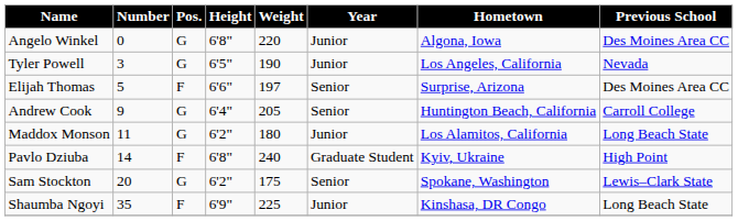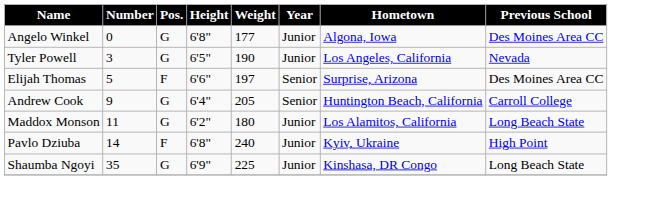Angelo Winkel | Weight: 220 -> 177
Pavlo Dziuba | Year: Graduate Student -> Junior
- row: Sam Stockton | 20 | G | 6'2" | 175 | Senior | Spokane, Washington | Lewis–Clark State
Shaumba Ngoyi | Pos.: F -> G
